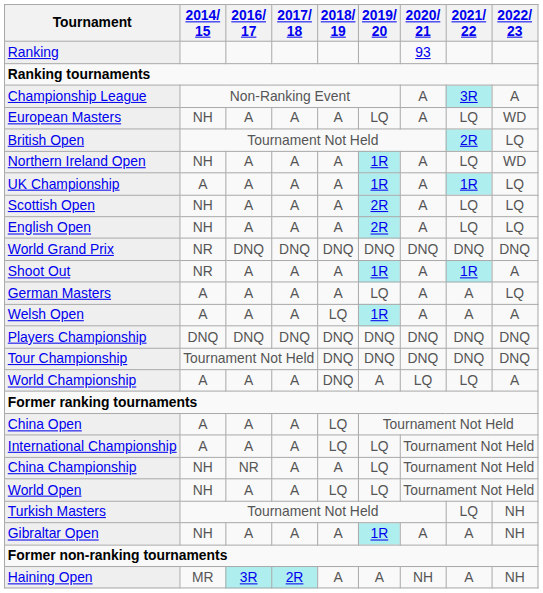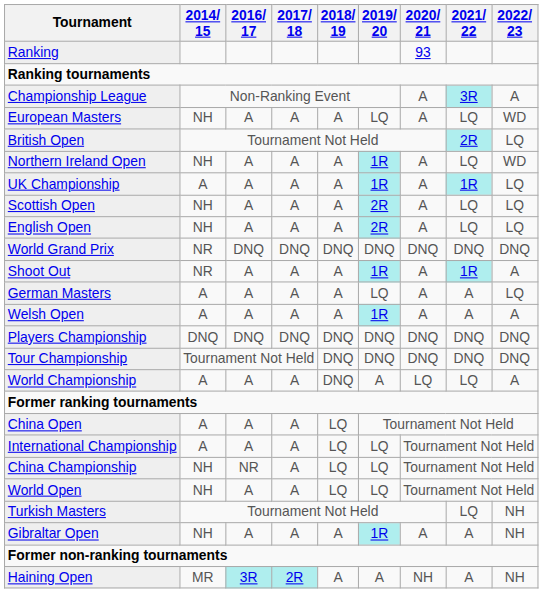Welsh Open | 2018/ 19: LQ -> A
China Championship | 2018/ 19: A -> LQ
